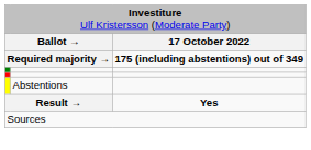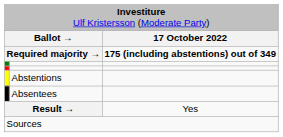+ row: Absentees
Result → | column 3: bold -> normal
